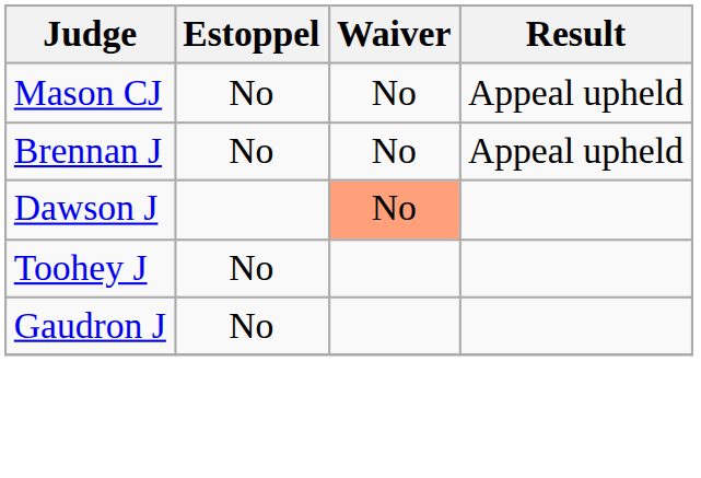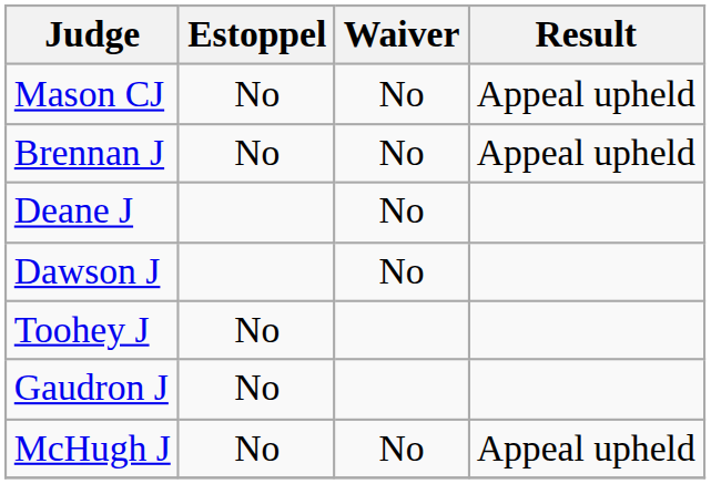+ row: Deane J | No
Dawson J | Waiver: lightsalmon background -> no background
+ row: McHugh J | No | No | Appeal upheld
